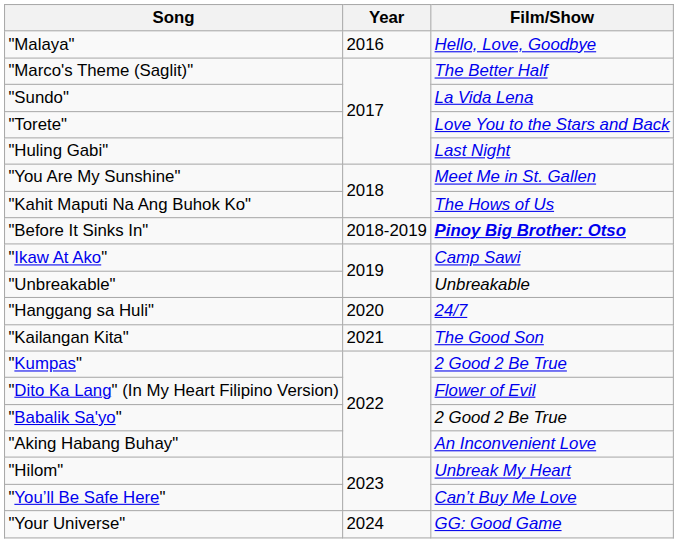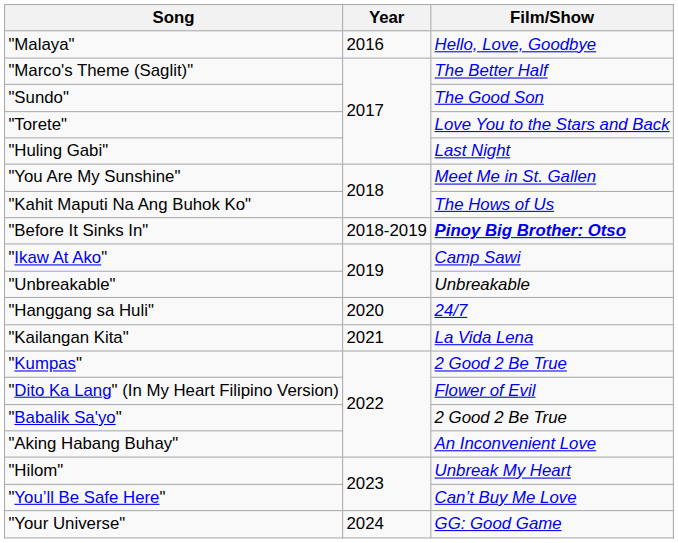"Sundo" | Film/Show: La Vida Lena -> The Good Son
"Kailangan Kita" | Film/Show: The Good Son -> La Vida Lena
